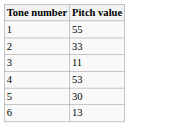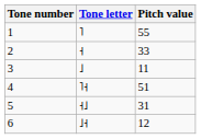+ column: Tone letter | ˥ | ˧ | ˩ | ˥˧ | ˧˩ | ˩˧
4 | Pitch value: 53 -> 51
5 | Pitch value: 30 -> 31
6 | Pitch value: 13 -> 12
